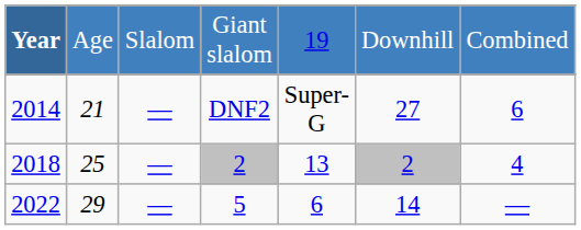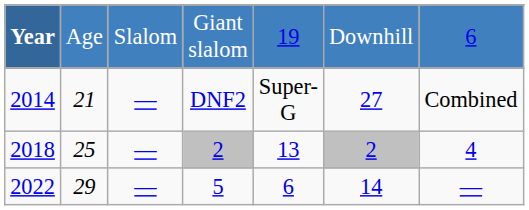Giant slalom | column 7: Combined -> 6
DNF2 | column 7: 6 -> Combined
